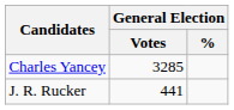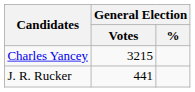Charles Yancey | General Election / Votes: 3285 -> 3215
